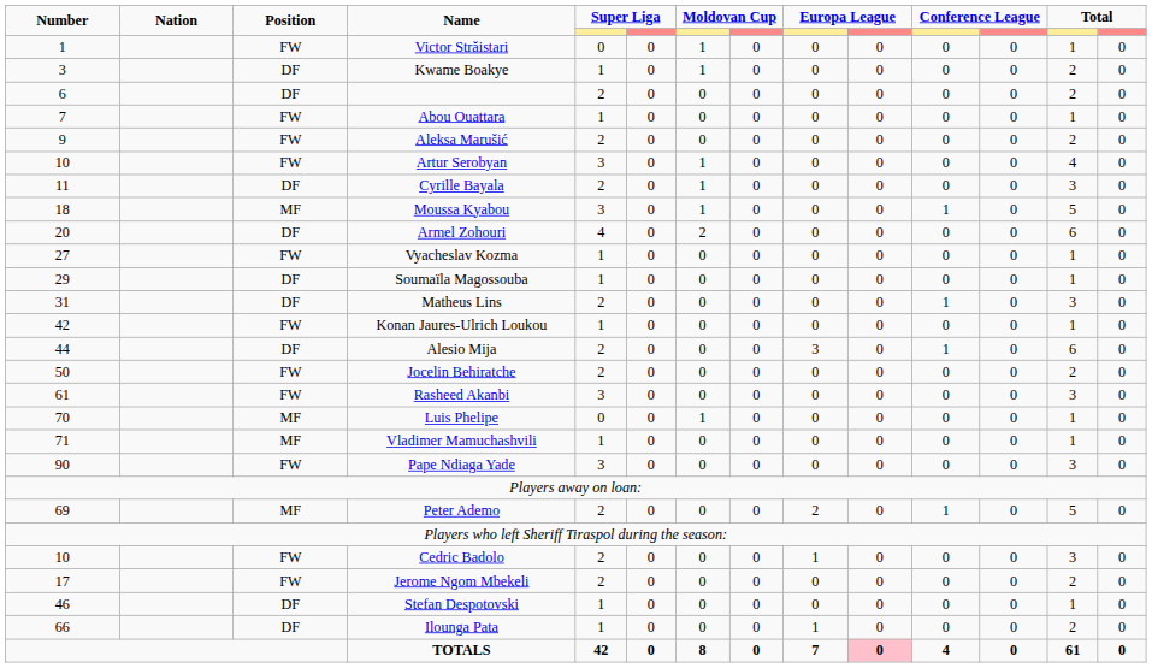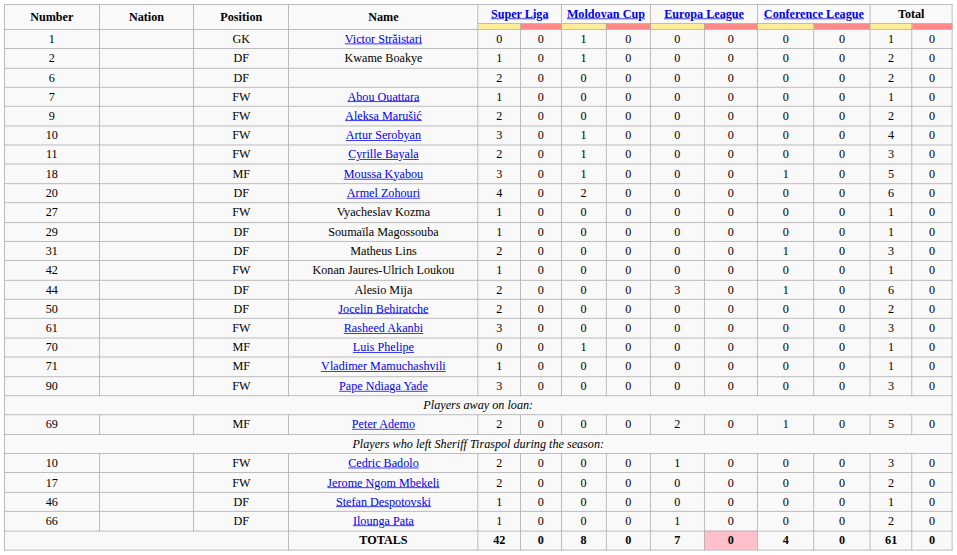Victor Străistari | Position: FW -> GK
Kwame Boakye | Number: 3 -> 2
Cyrille Bayala | Position: DF -> FW
Jocelin Behiratche | Position: FW -> DF
